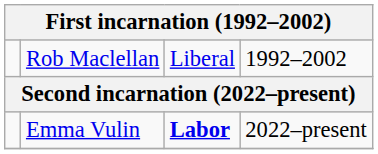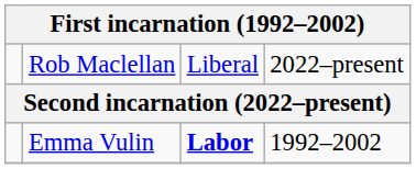Rob Maclellan | column 4: 1992–2002 -> 2022–present
Emma Vulin | column 4: 2022–present -> 1992–2002
